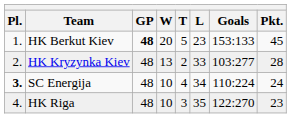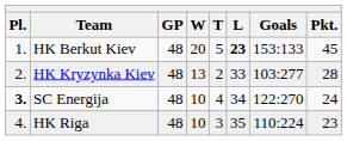HK Berkut Kiev | GP: bold -> normal
HK Berkut Kiev | L: normal -> bold
SC Energija | Goals: 110:224 -> 122:270
HK Riga | Goals: 122:270 -> 110:224
